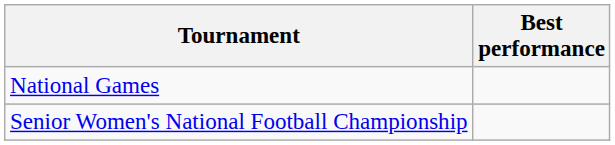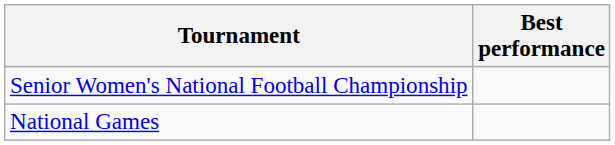rows swapped: Senior Women's National Football Championship <-> National Games
